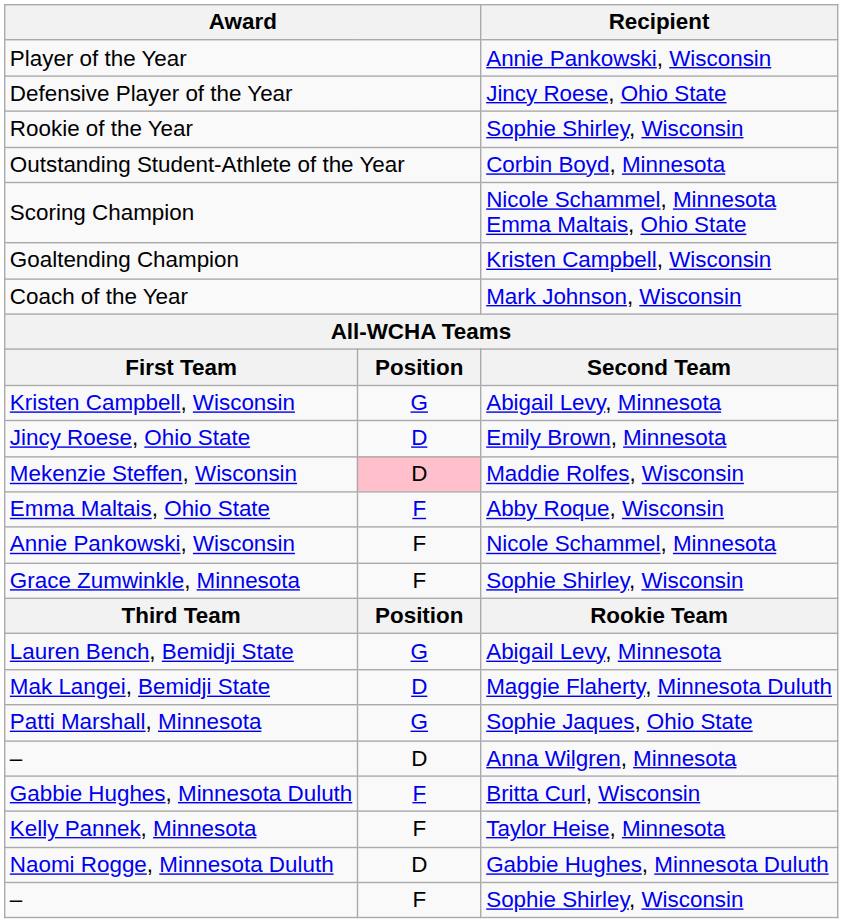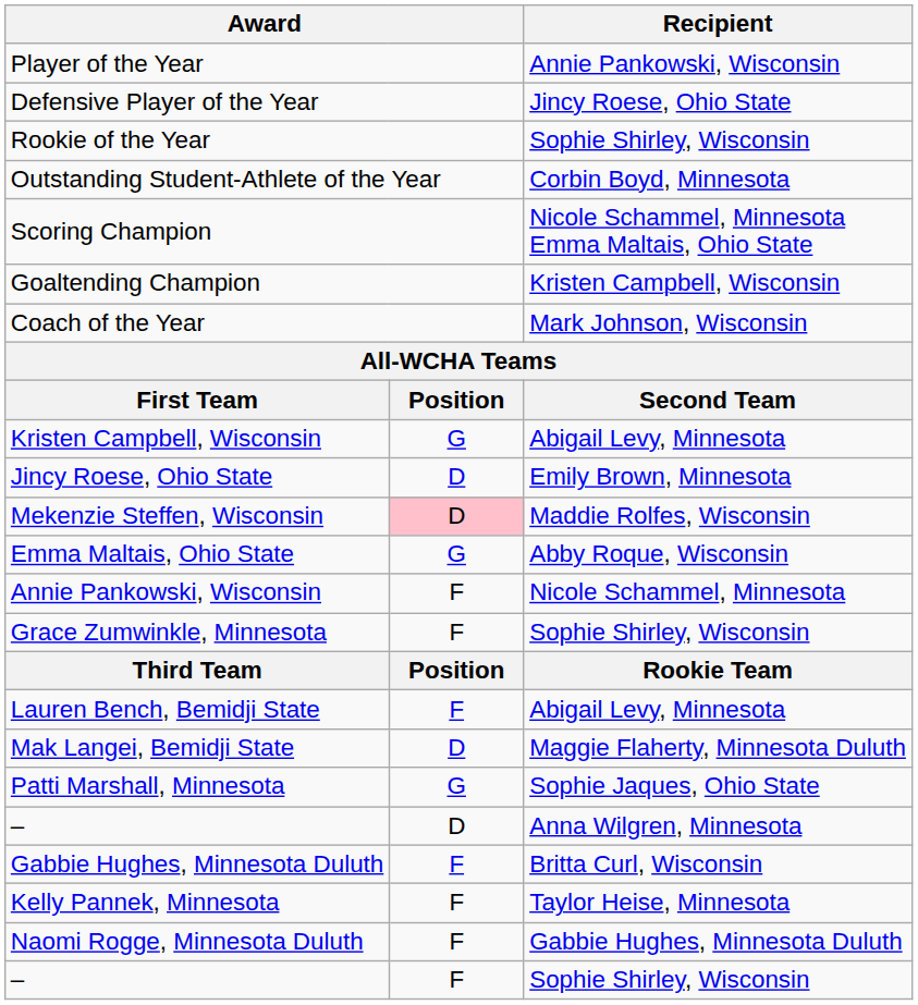Emma Maltais, Ohio State | column 2: F -> G
Lauren Bench, Bemidji State | column 2: G -> F
Naomi Rogge, Minnesota Duluth | column 2: D -> F
